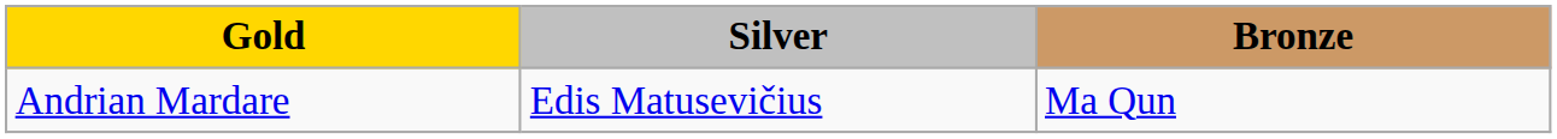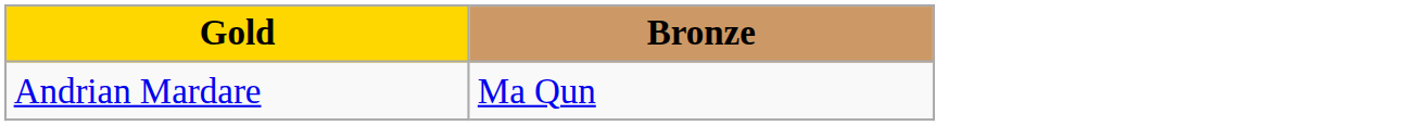- column: Silver | Edis Matusevičius
